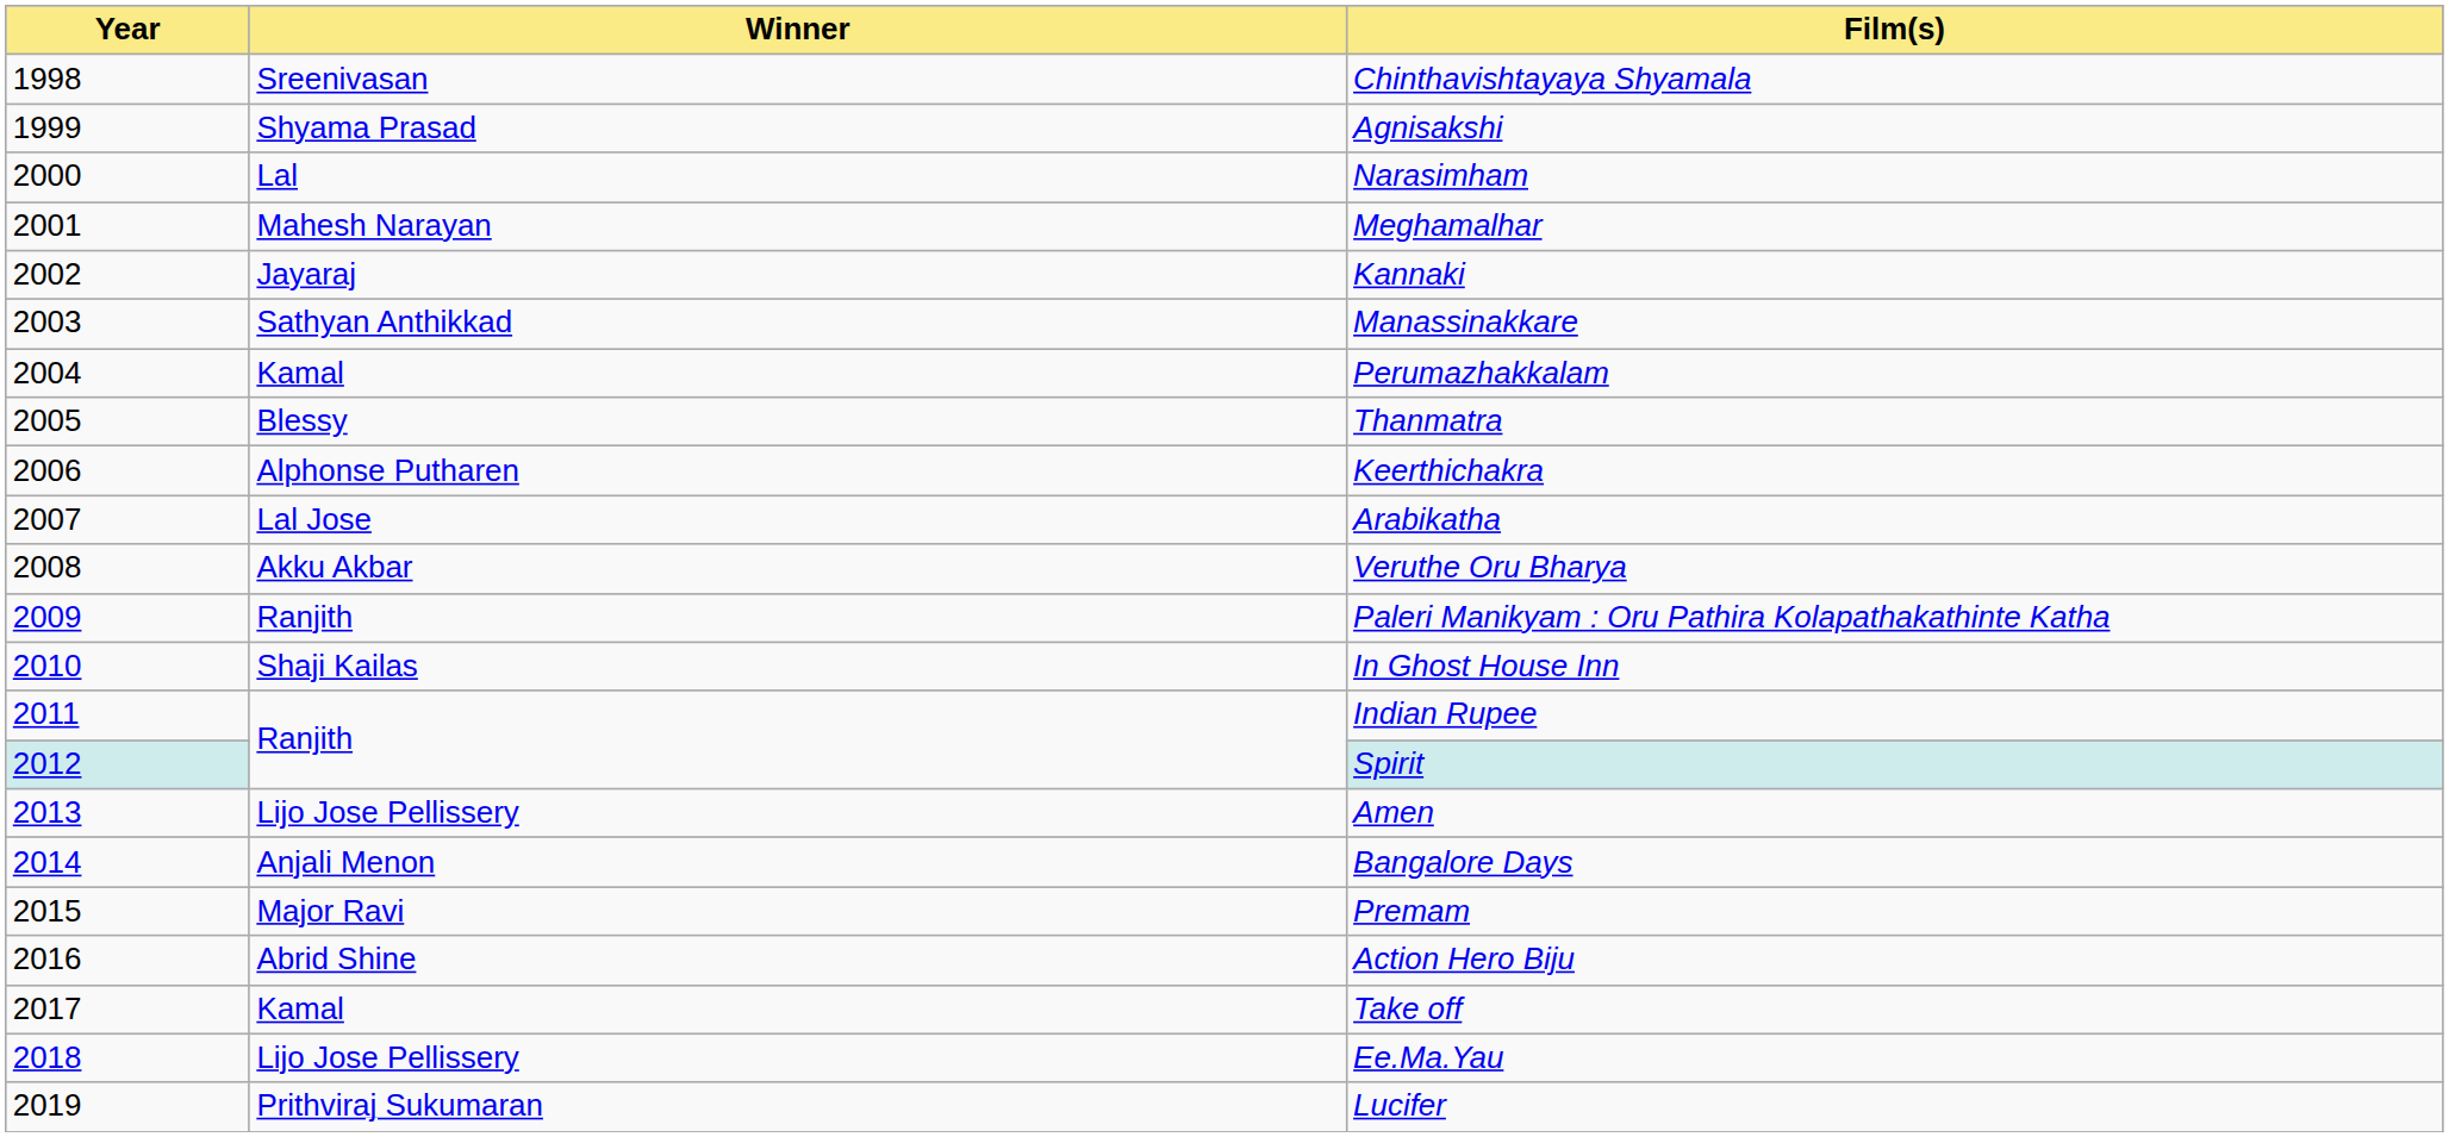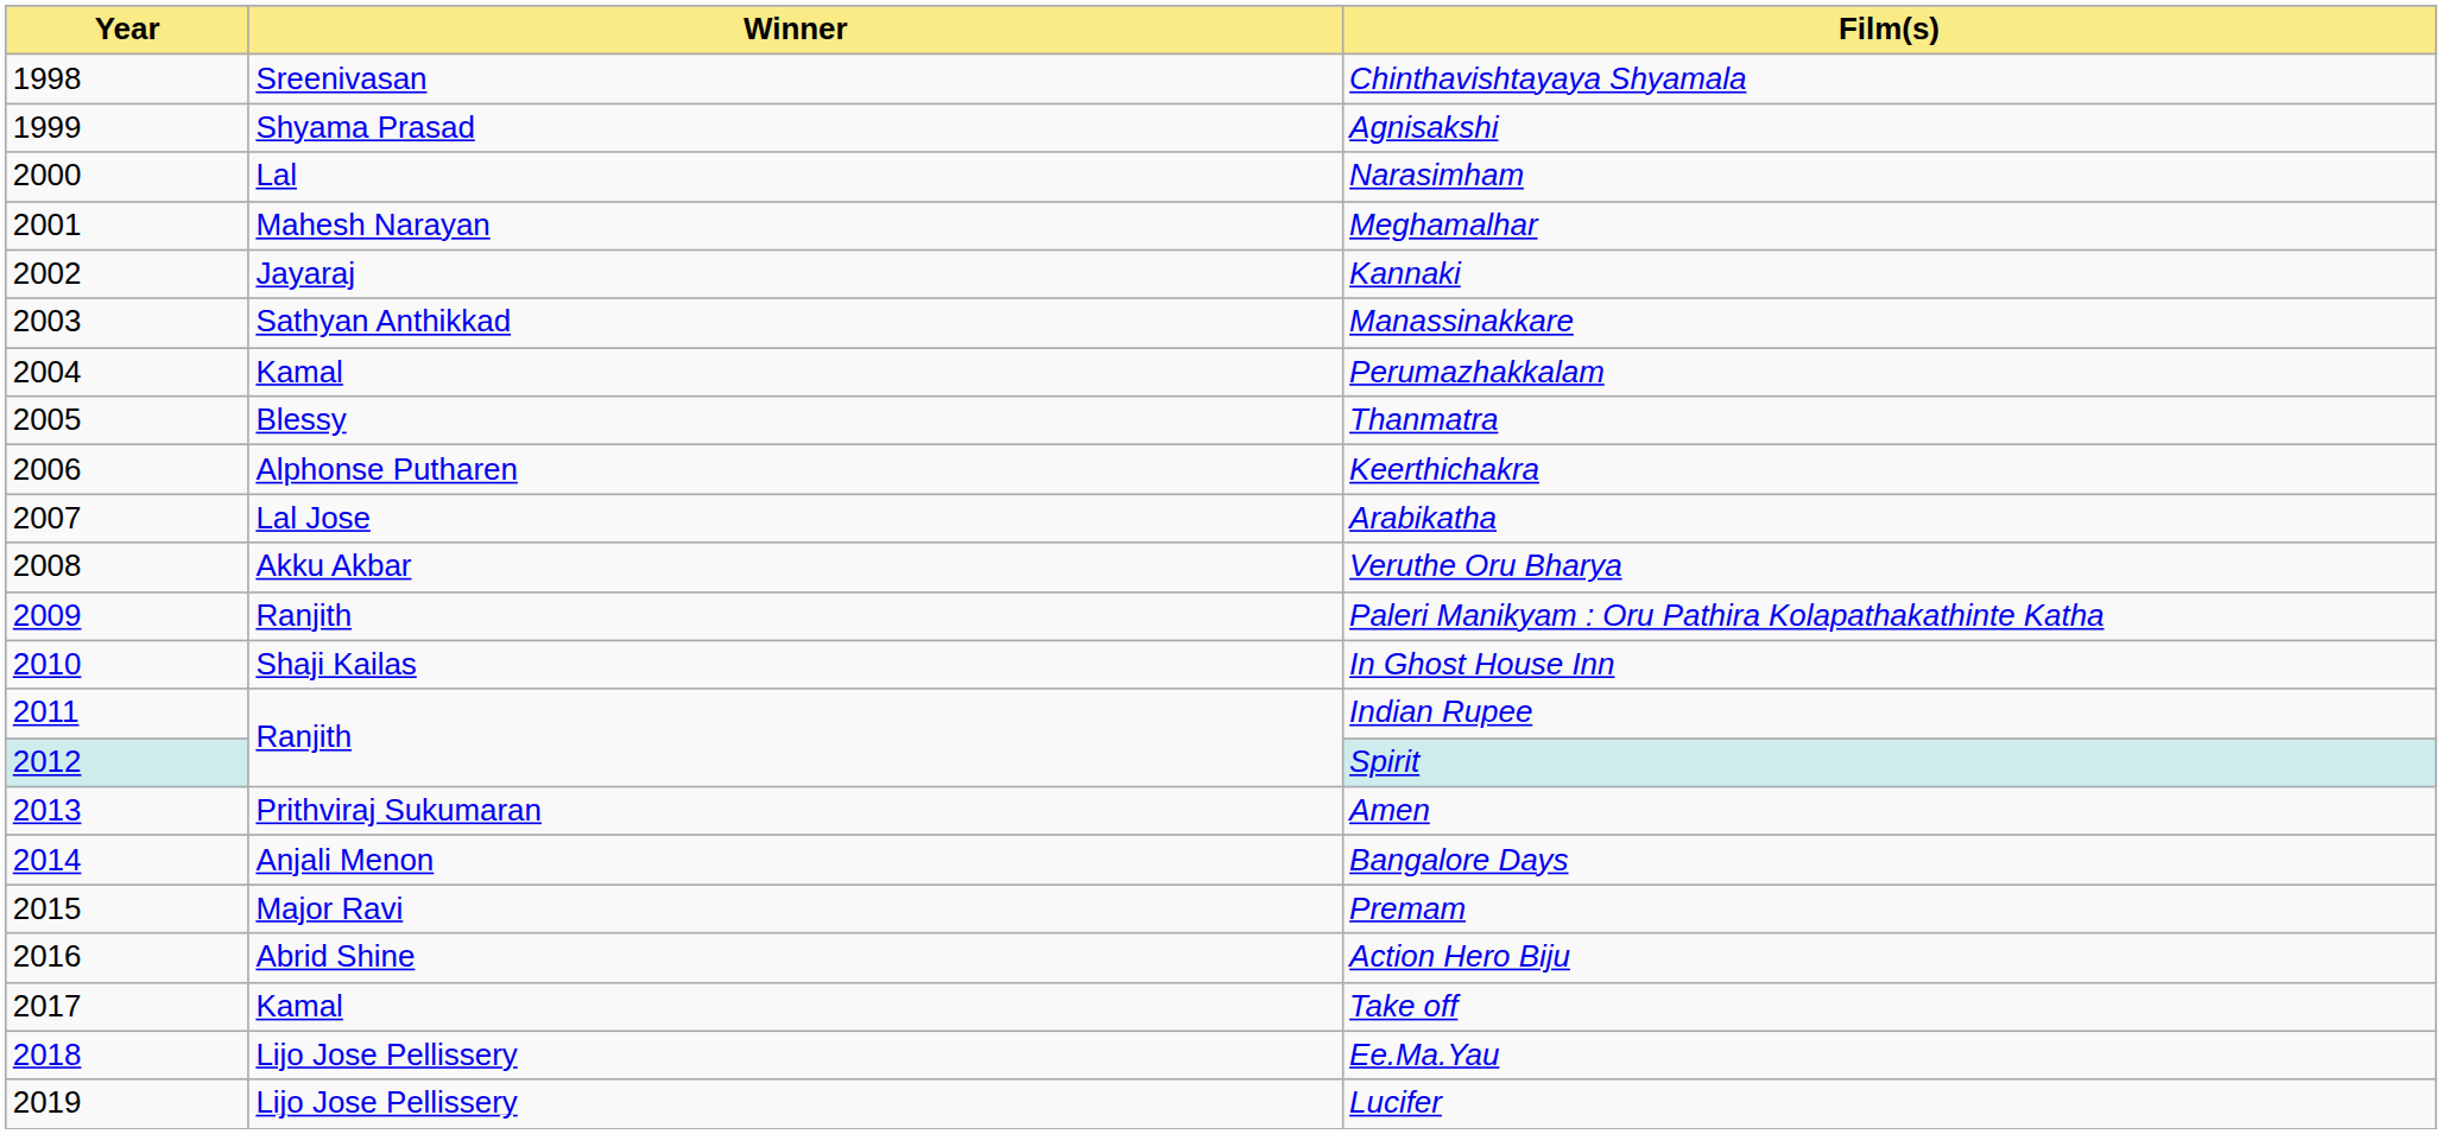Amen | Winner: Lijo Jose Pellissery -> Prithviraj Sukumaran
Lucifer | Winner: Prithviraj Sukumaran -> Lijo Jose Pellissery
